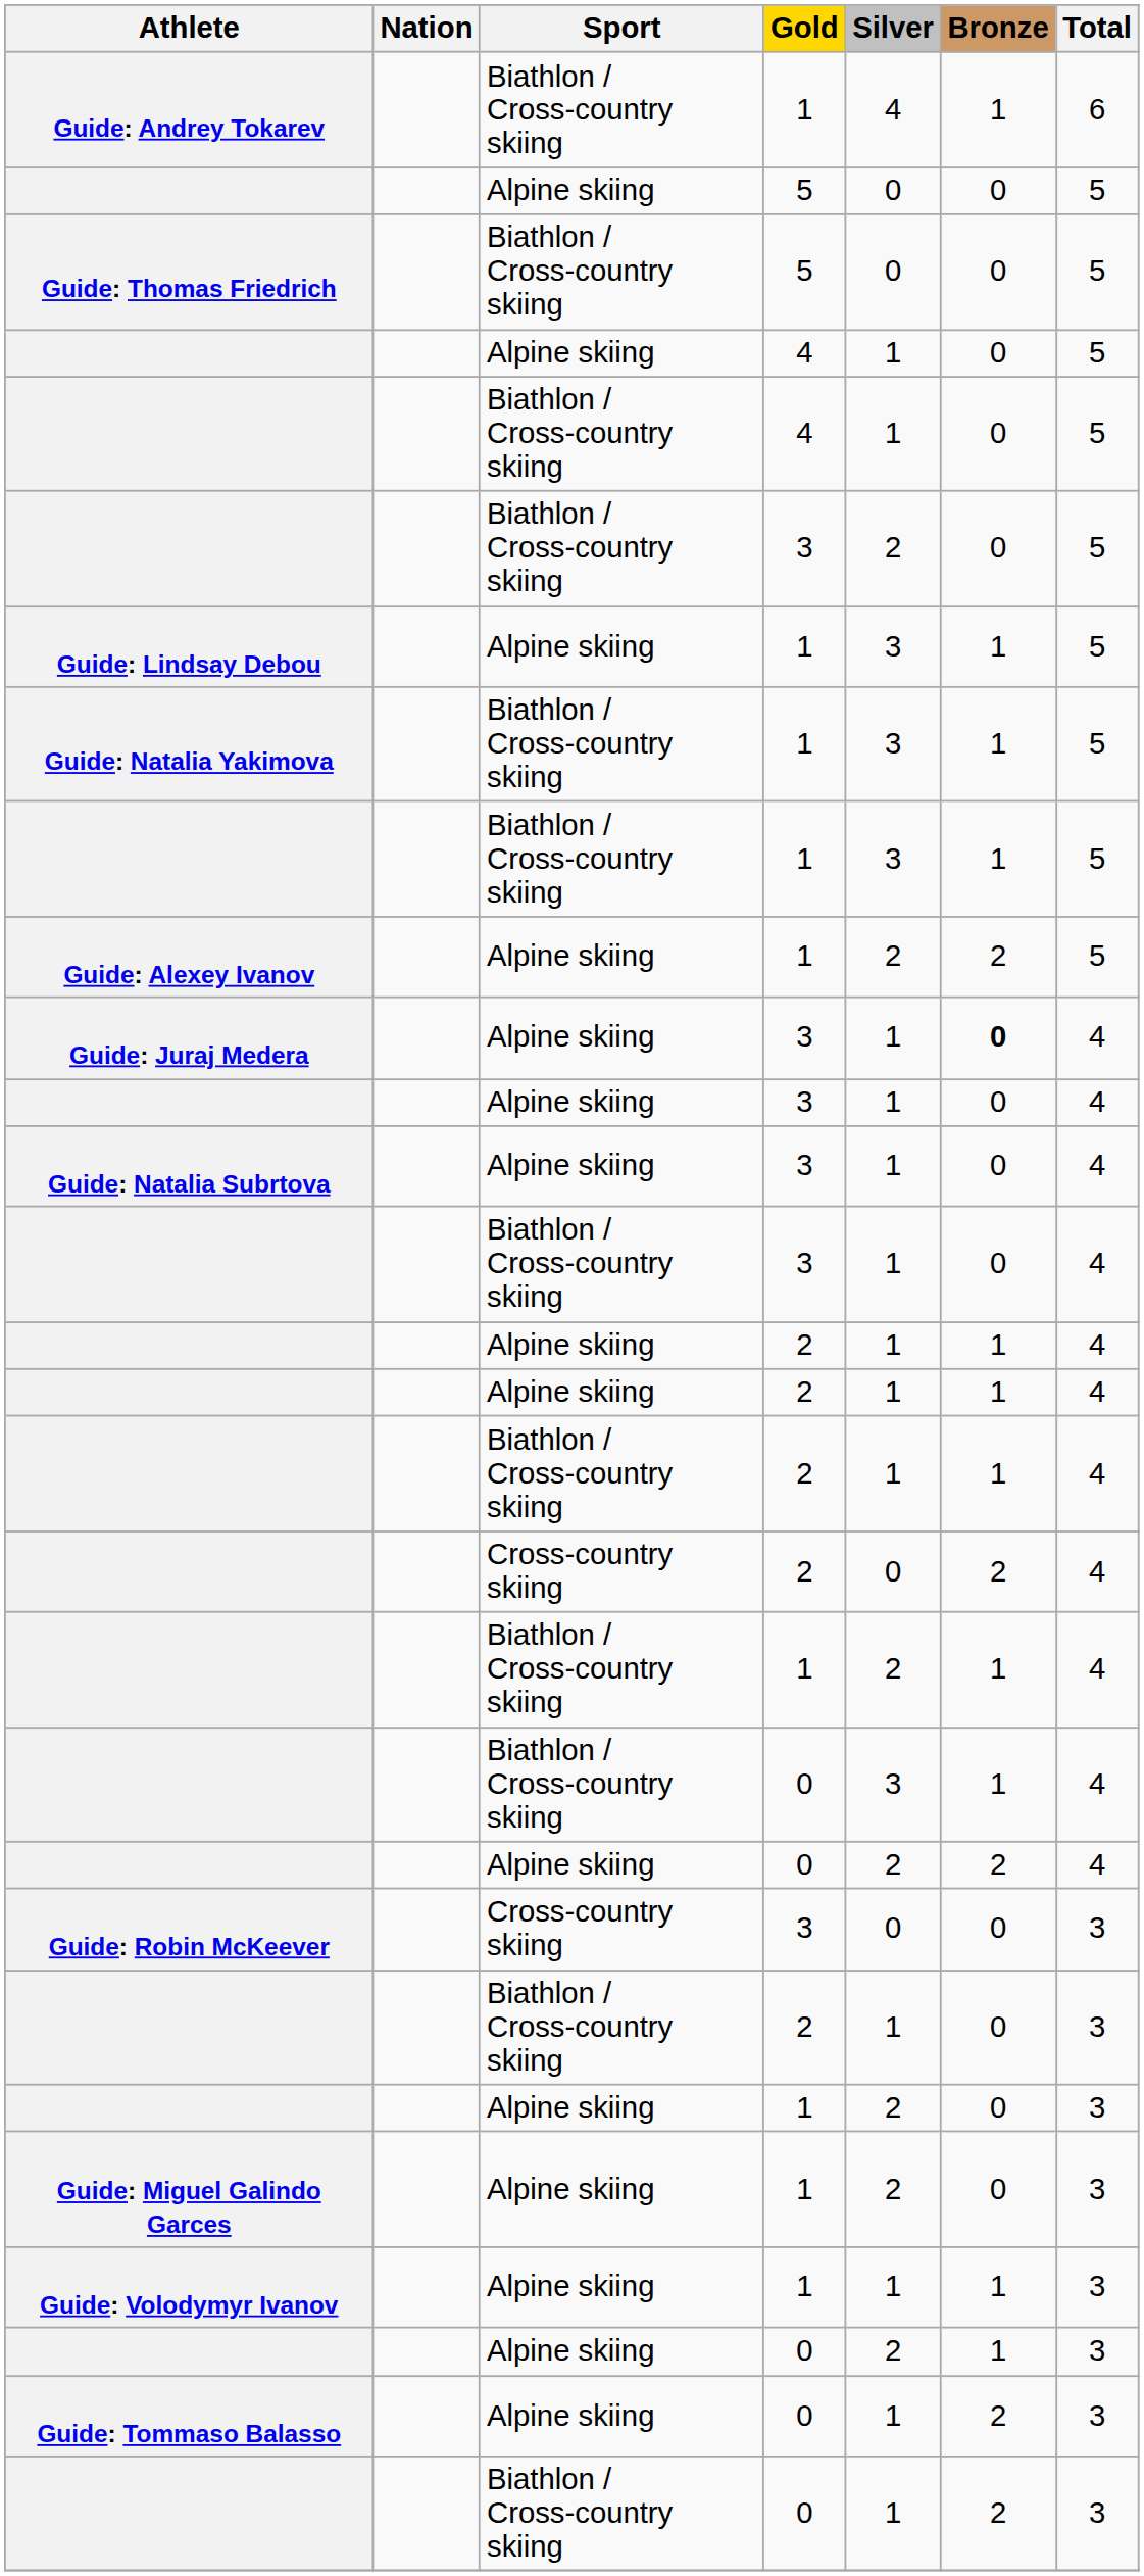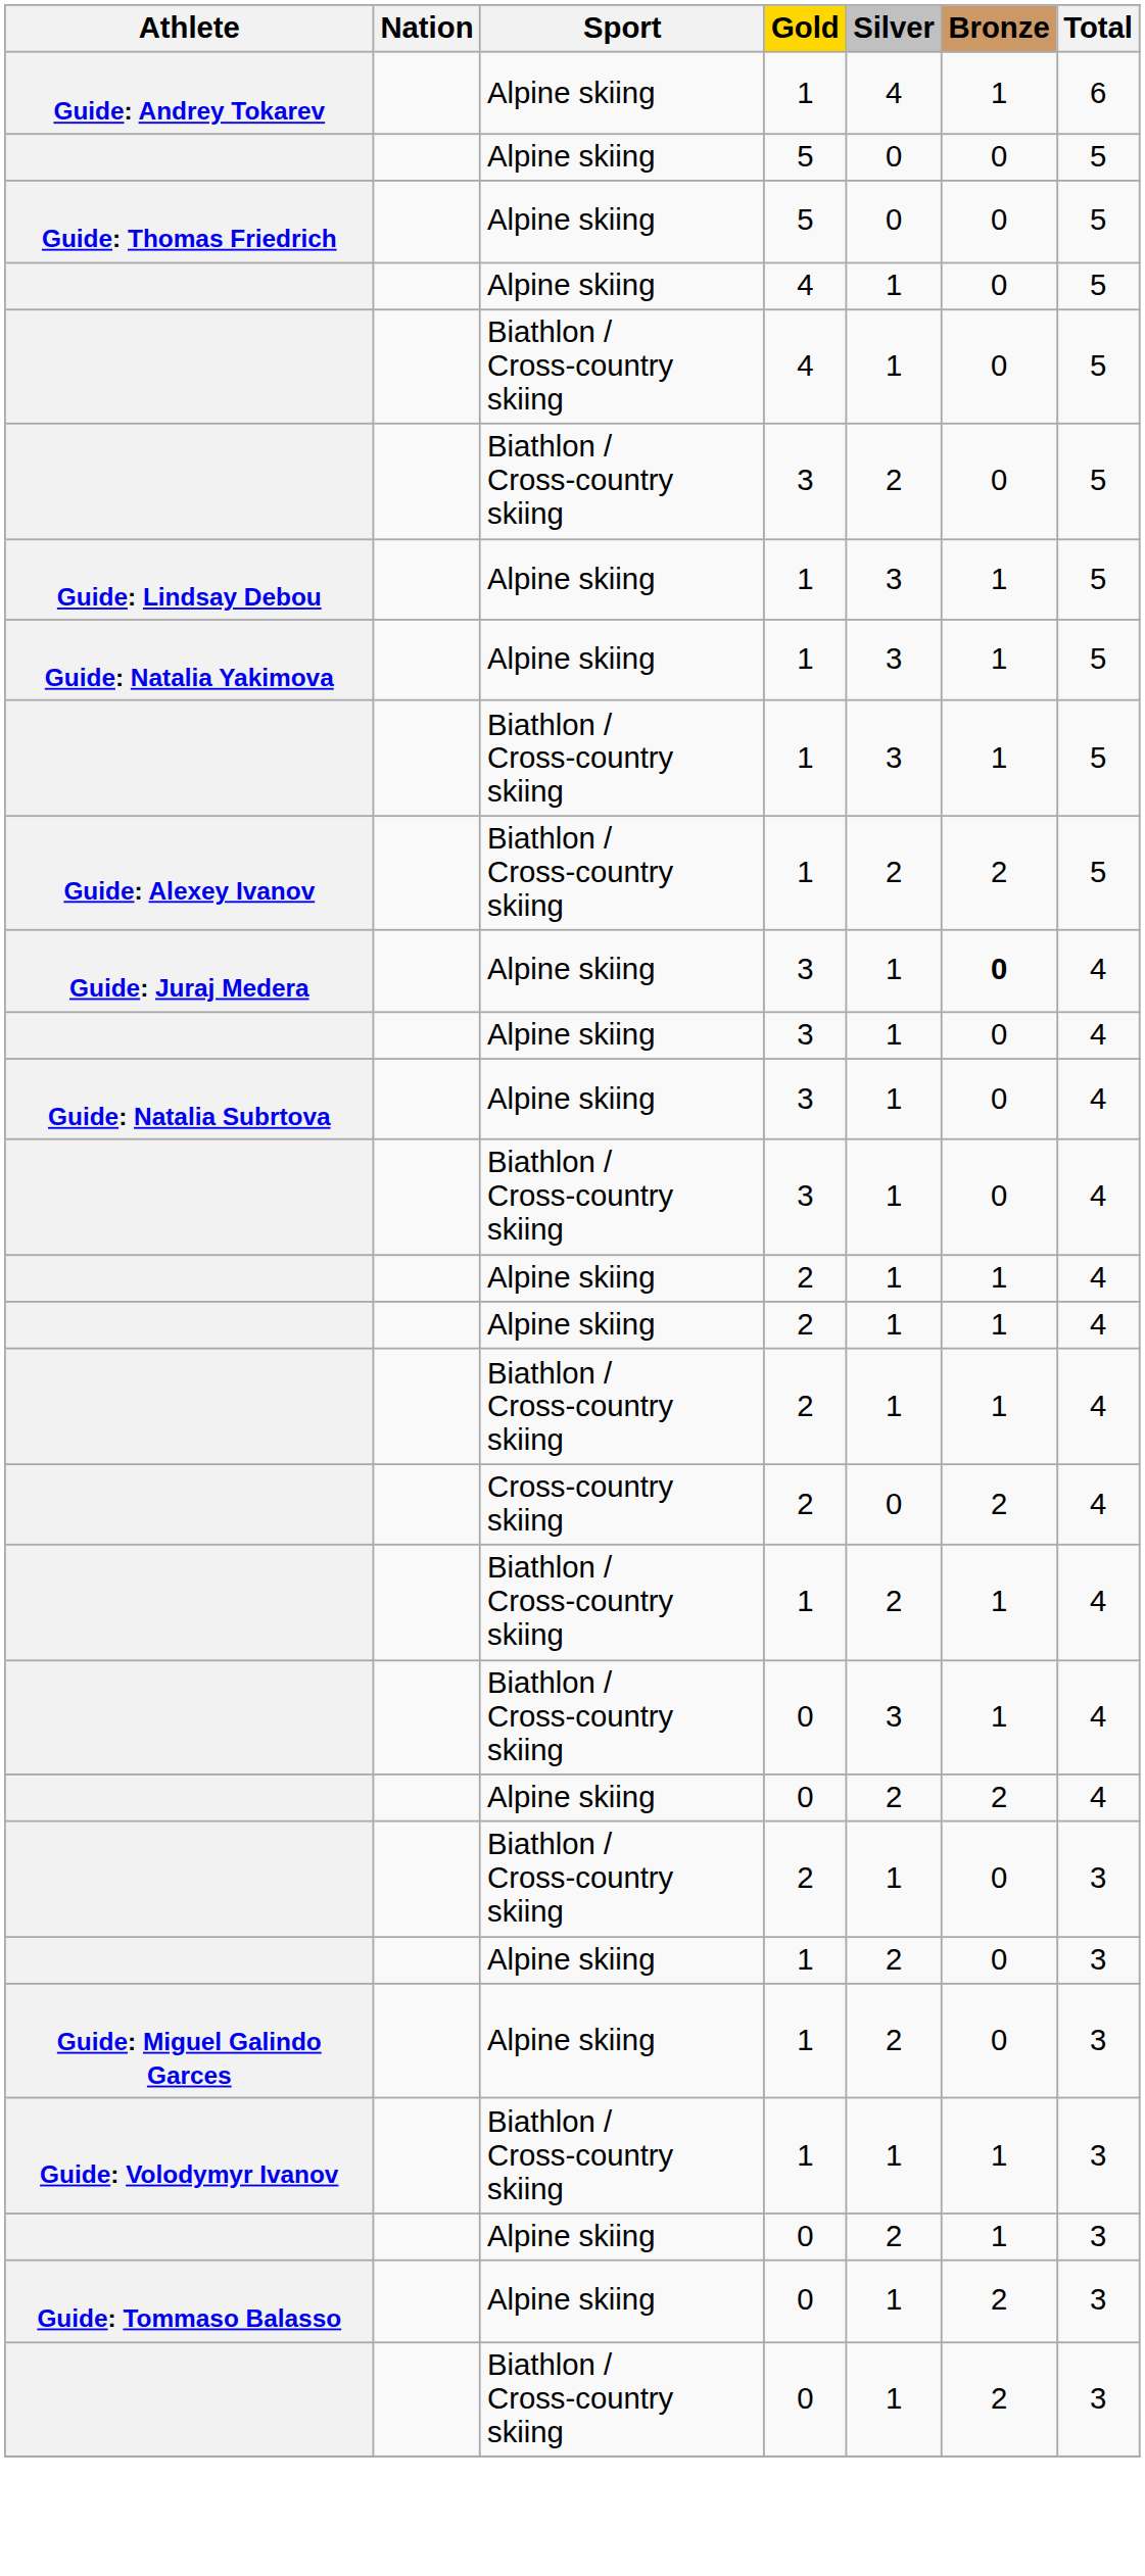Guide: Andrey Tokarev | Sport: Biathlon / Cross-country skiing -> Alpine skiing
Guide: Thomas Friedrich | Sport: Biathlon / Cross-country skiing -> Alpine skiing
Guide: Natalia Yakimova | Sport: Biathlon / Cross-country skiing -> Alpine skiing
Guide: Alexey Ivanov | Sport: Alpine skiing -> Biathlon / Cross-country skiing
- row: Guide: Robin McKeever | Cross-country skiing | 3 | 0 | 0 | 3
Guide: Volodymyr Ivanov | Sport: Alpine skiing -> Biathlon / Cross-country skiing
